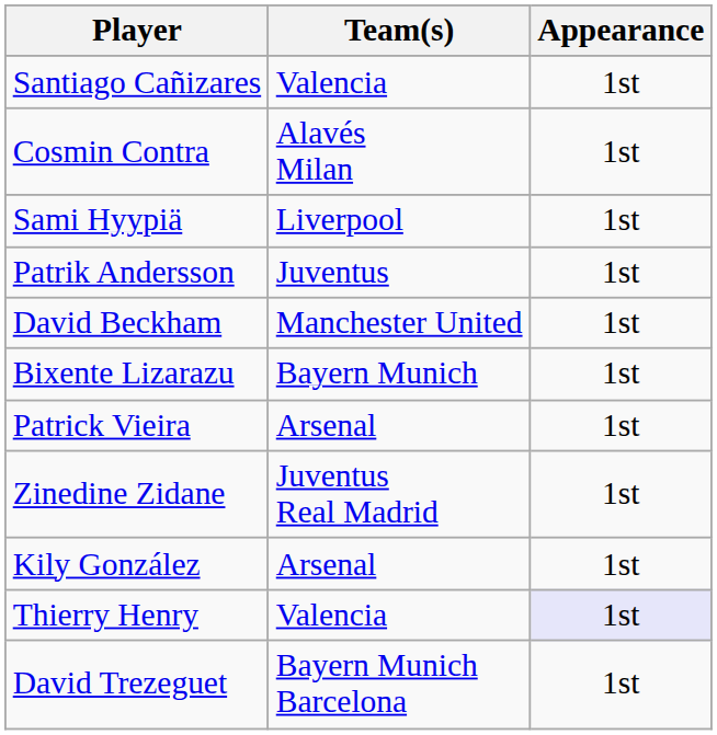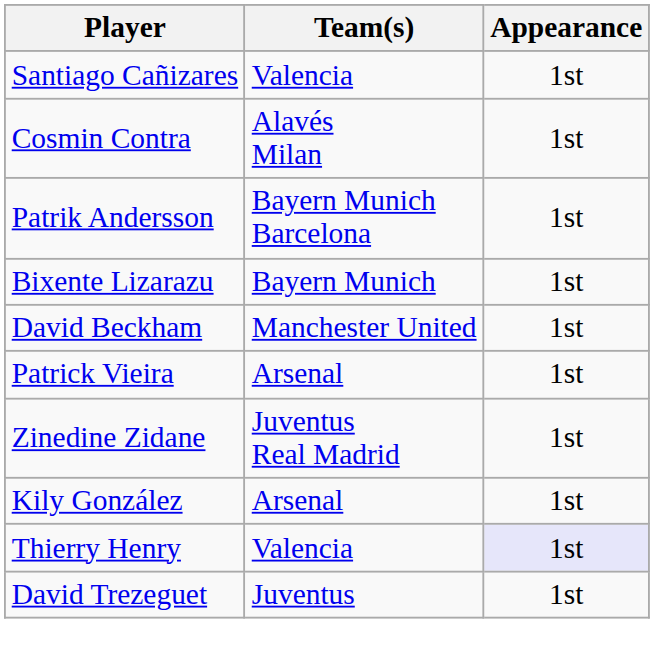- row: Sami Hyypiä | Liverpool | 1st
Patrik Andersson | Team(s): Juventus -> Bayern Munich Barcelona
rows swapped: Bixente Lizarazu <-> David Beckham
David Trezeguet | Team(s): Bayern Munich Barcelona -> Juventus
